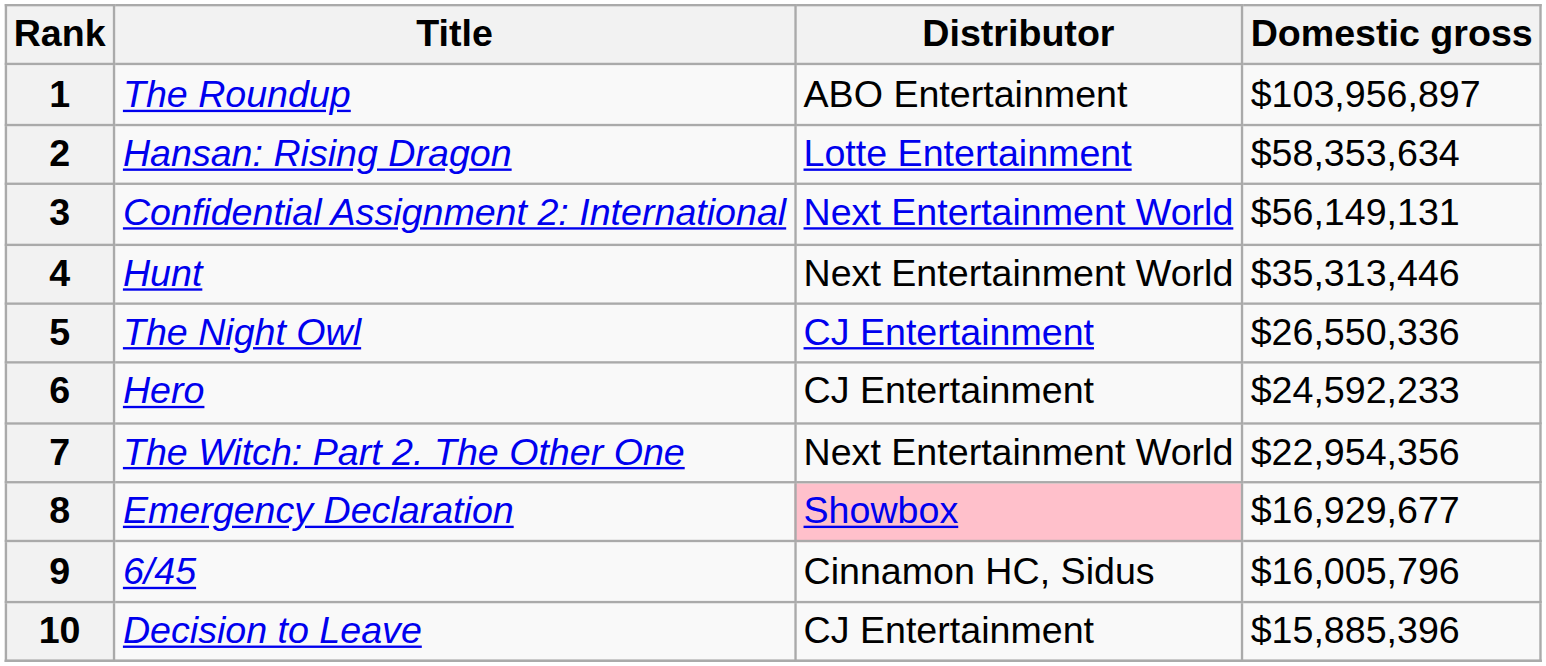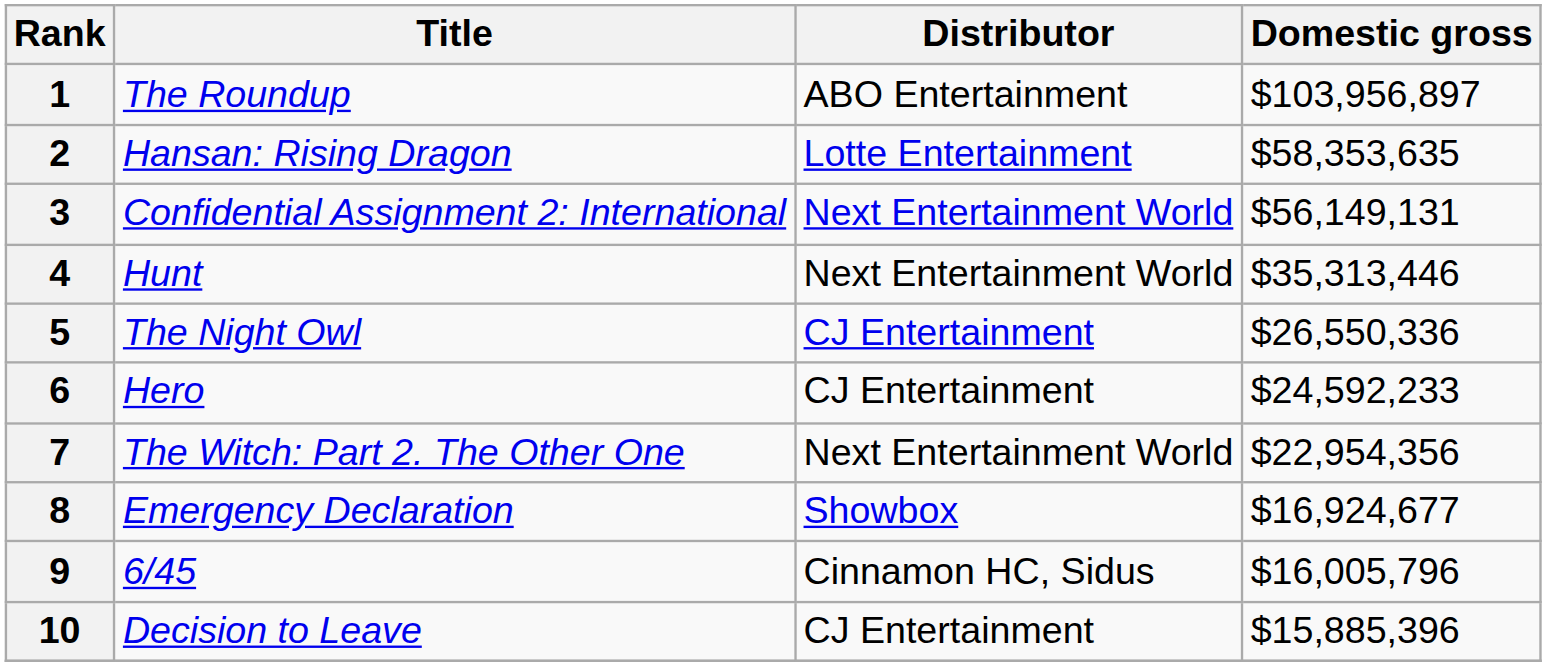2 | Domestic gross: $58,353,634 -> $58,353,635
8 | Distributor: pink background -> no background
8 | Domestic gross: $16,929,677 -> $16,924,677
